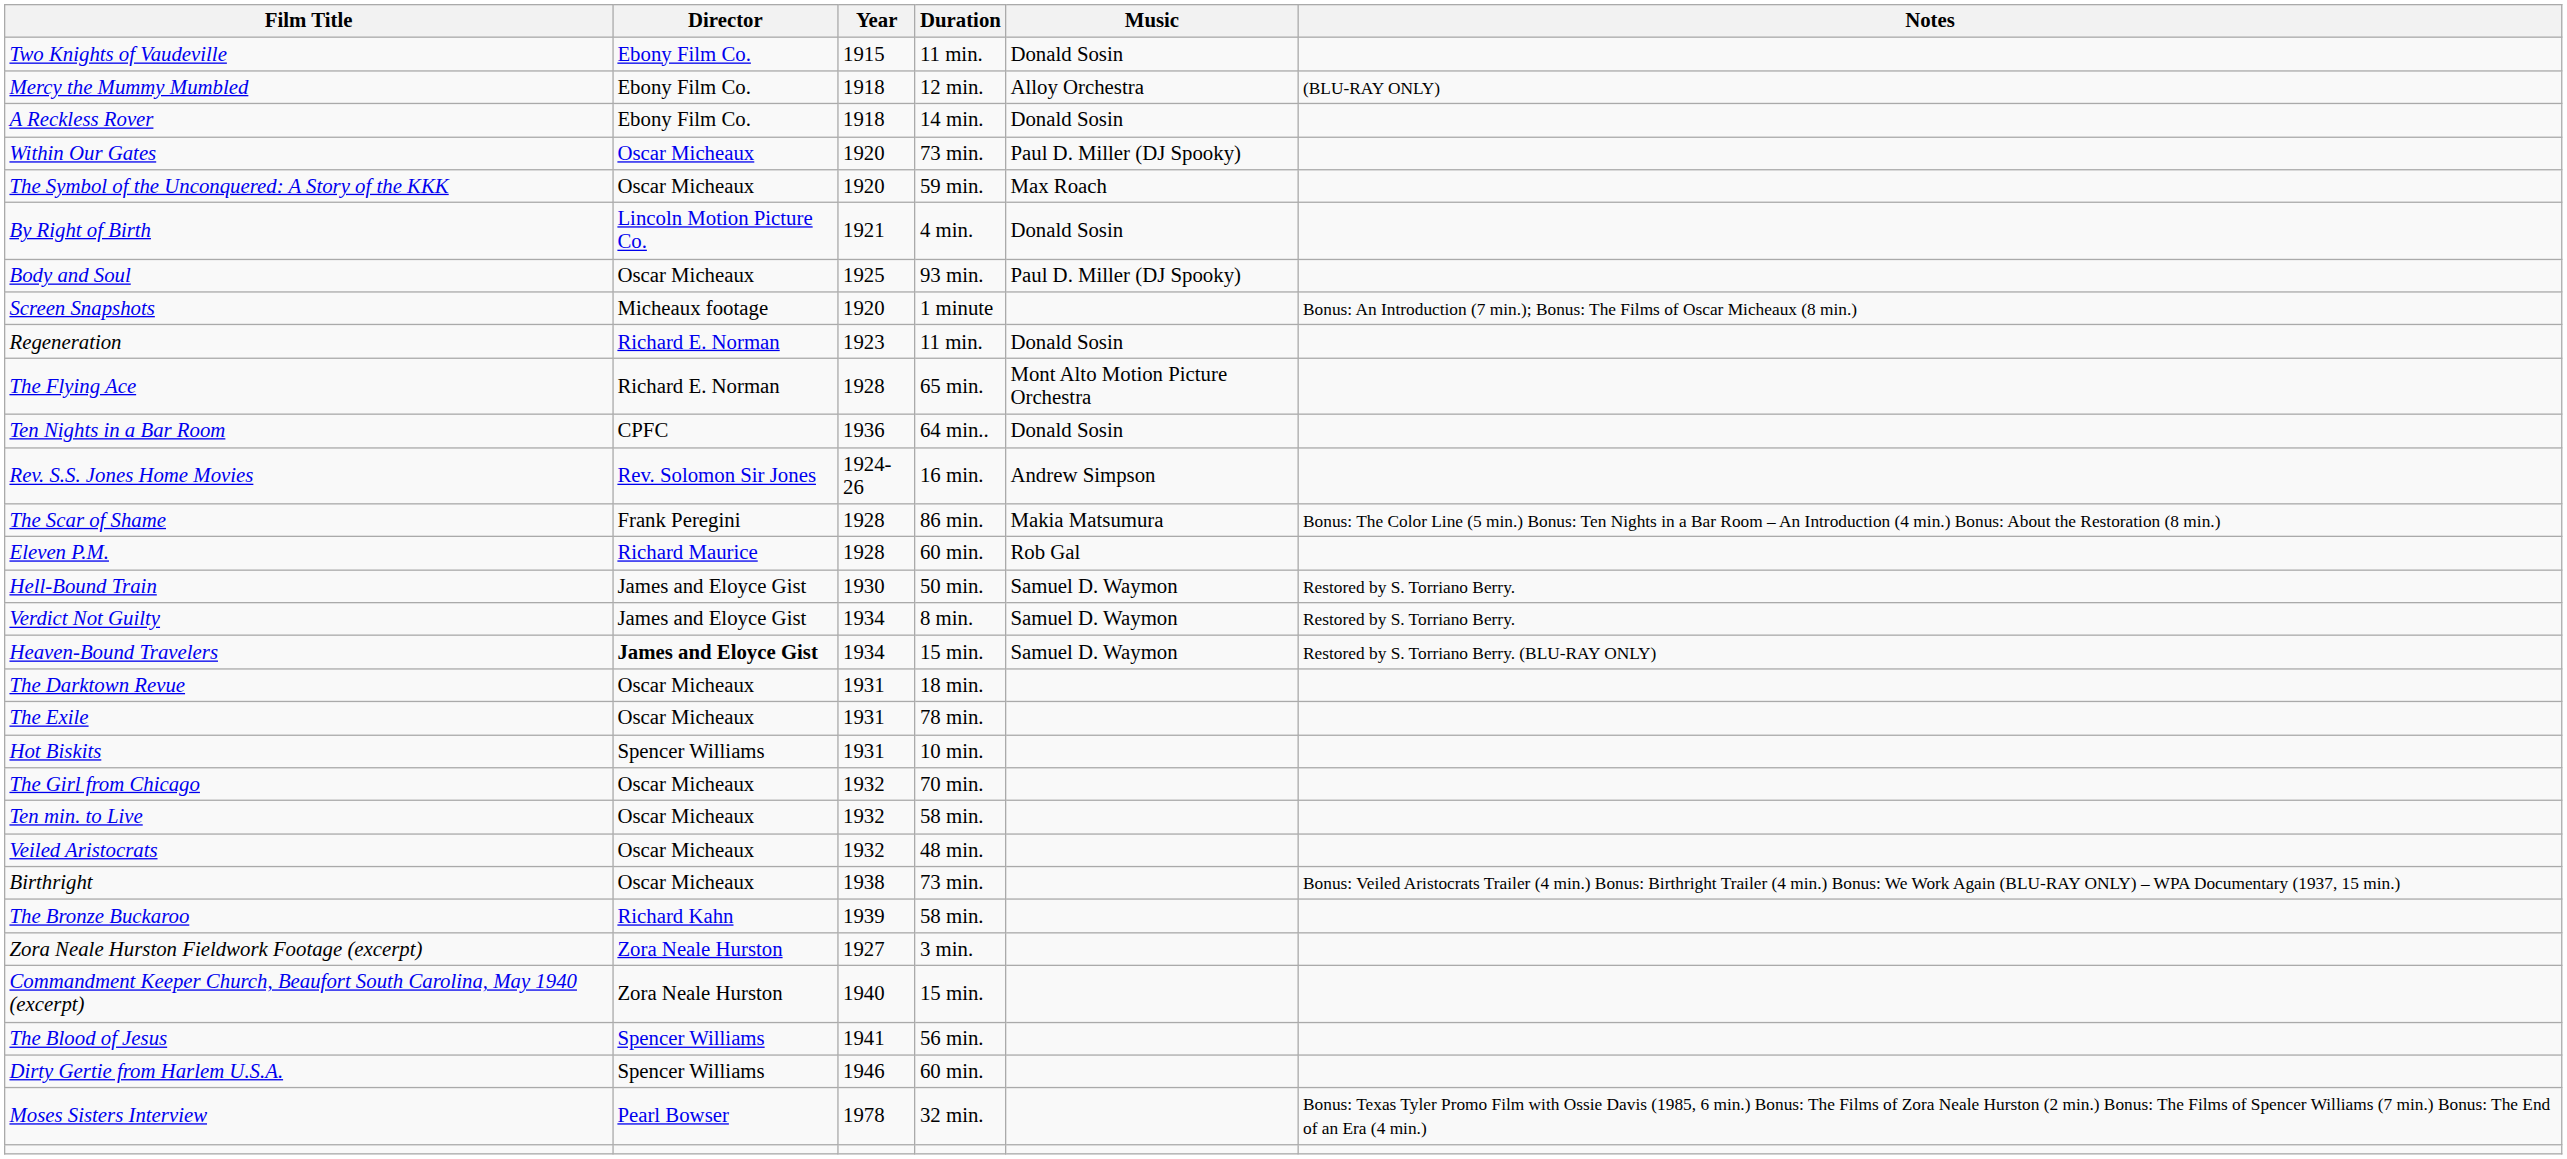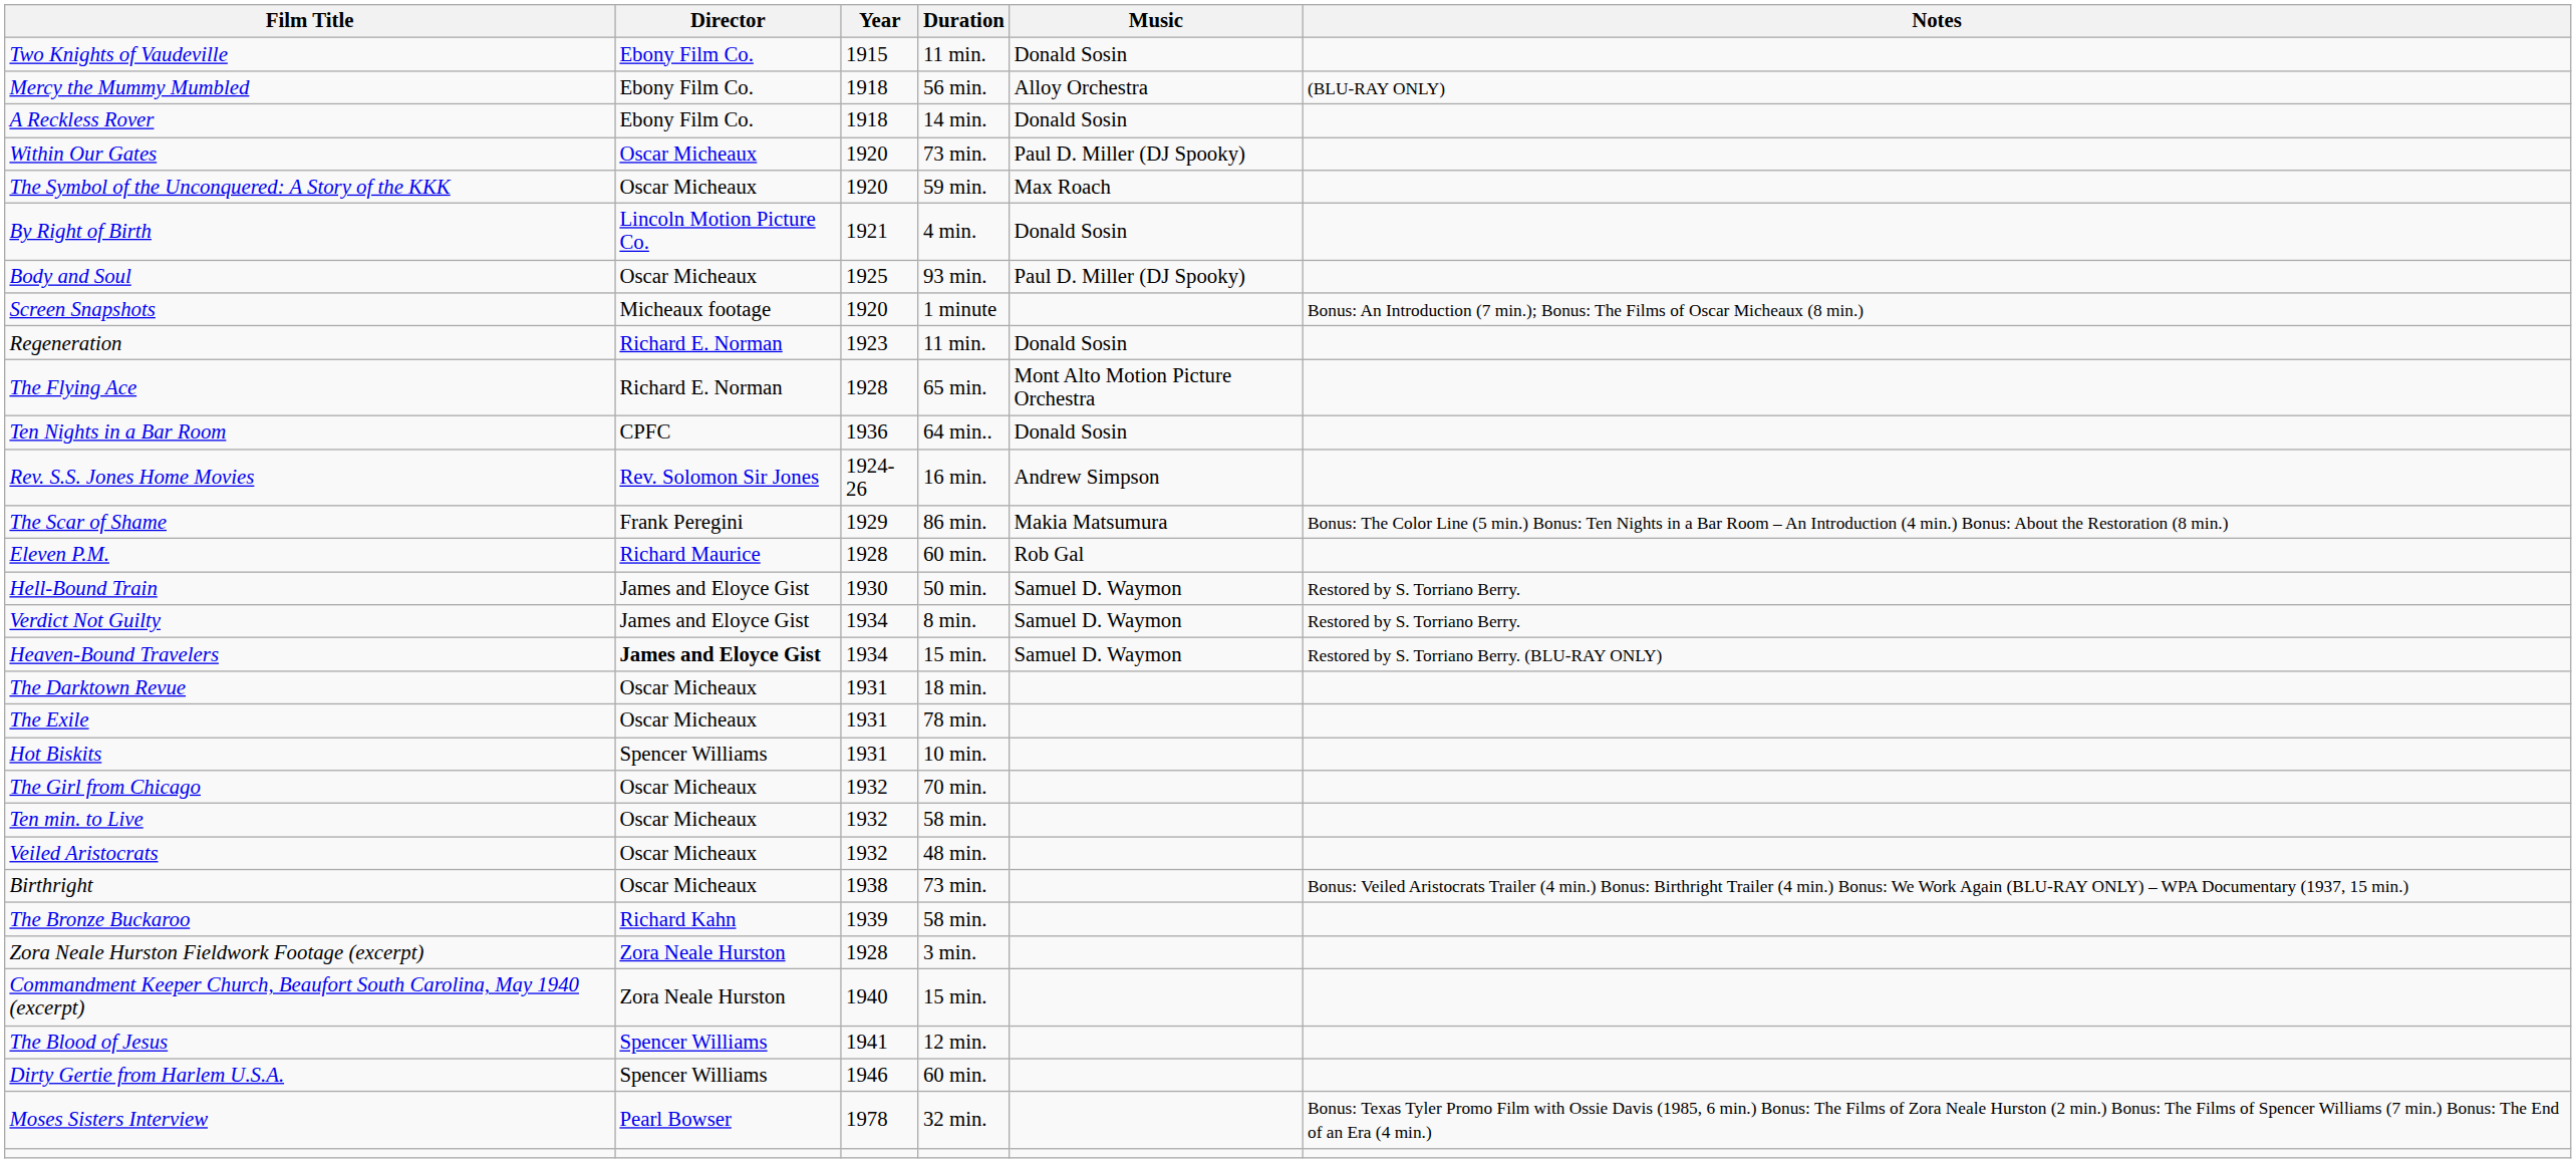Mercy the Mummy Mumbled | Duration: 12 min. -> 56 min.
The Scar of Shame | Year: 1928 -> 1929
Zora Neale Hurston Fieldwork Footage (excerpt) | Year: 1927 -> 1928
The Blood of Jesus | Duration: 56 min. -> 12 min.
